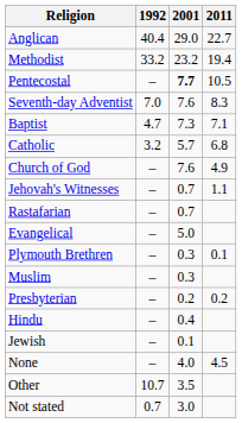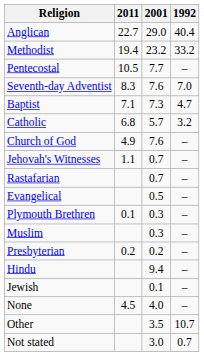columns swapped: 1992 <-> 2011
Pentecostal | 2001: bold -> normal
Evangelical | 2001: 5.0 -> 0.5
Hindu | 2001: 0.4 -> 9.4
